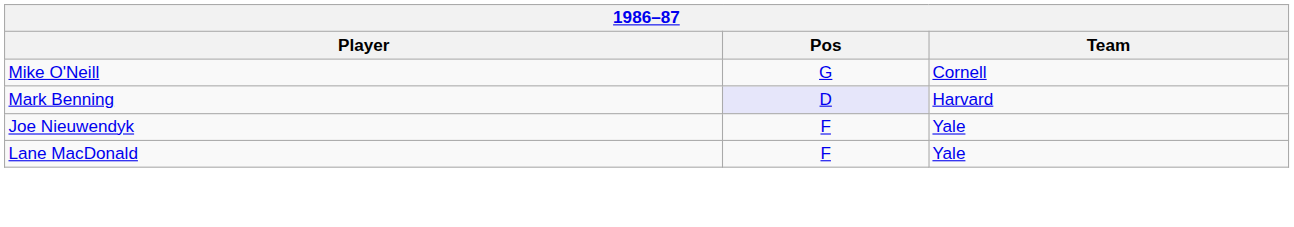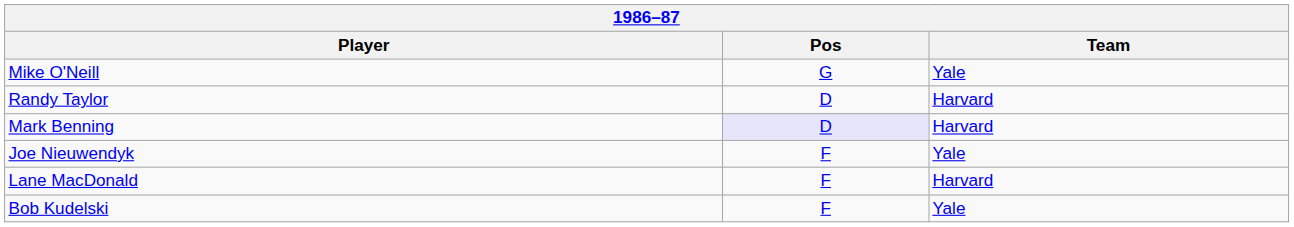Mike O'Neill | Team: Cornell -> Yale
+ row: Randy Taylor | D | Harvard
Lane MacDonald | Team: Yale -> Harvard
+ row: Bob Kudelski | F | Yale
